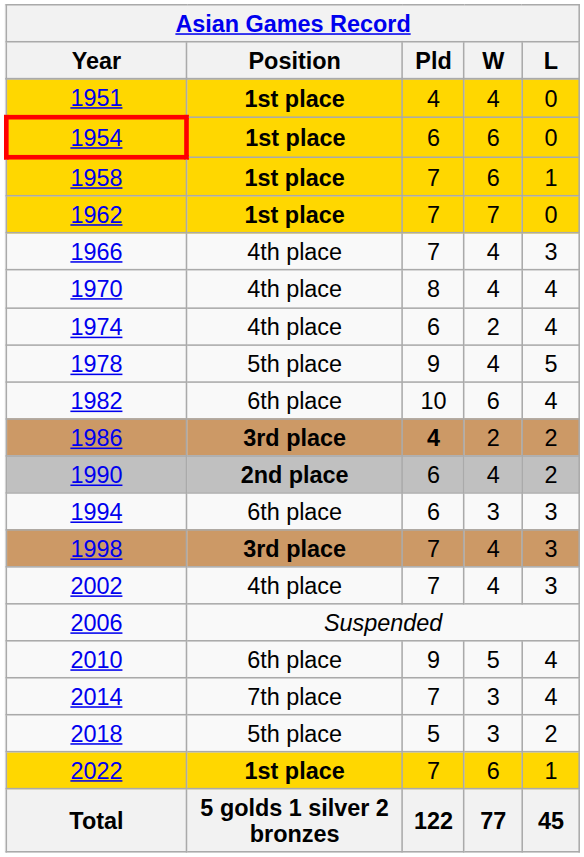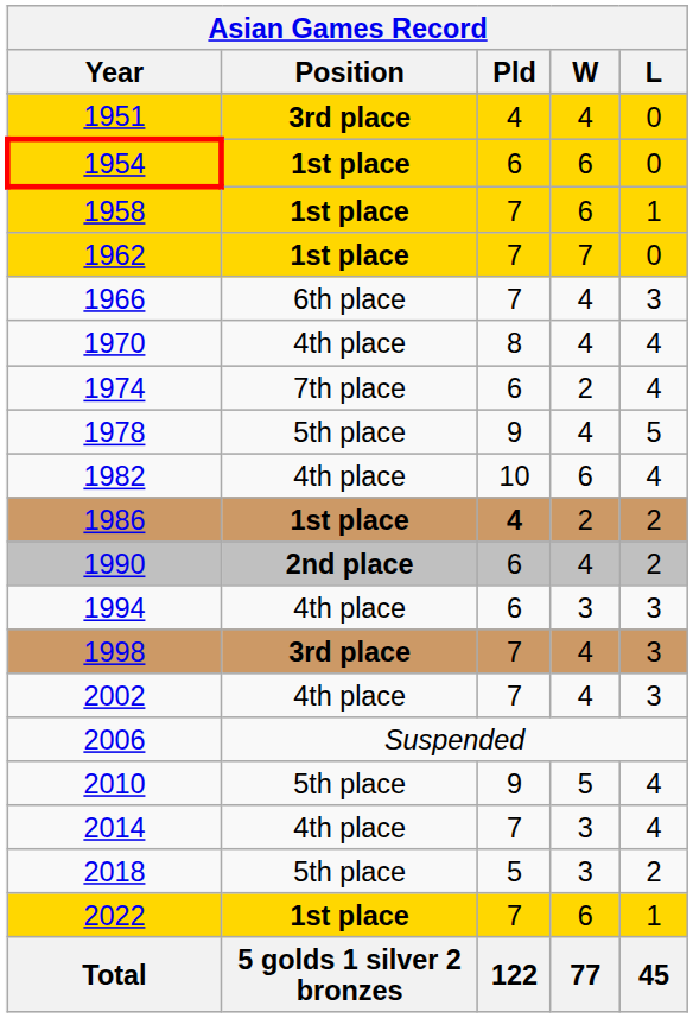1951 | Position: 1st place -> 3rd place
1966 | Position: 4th place -> 6th place
1974 | Position: 4th place -> 7th place
1982 | Position: 6th place -> 4th place
1986 | Position: 3rd place -> 1st place
1994 | Position: 6th place -> 4th place
2010 | Position: 6th place -> 5th place
2014 | Position: 7th place -> 4th place
